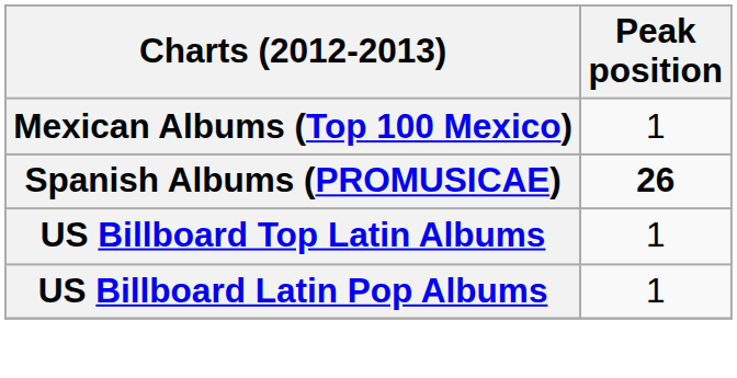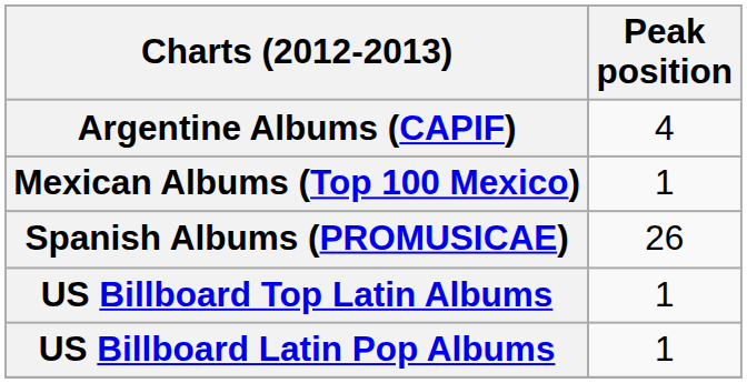+ row: Argentine Albums (CAPIF) | 4
Spanish Albums (PROMUSICAE) | Peak position: bold -> normal
